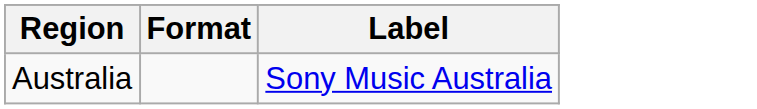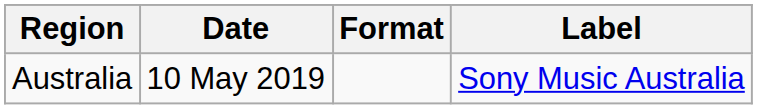+ column: Date | 10 May 2019
